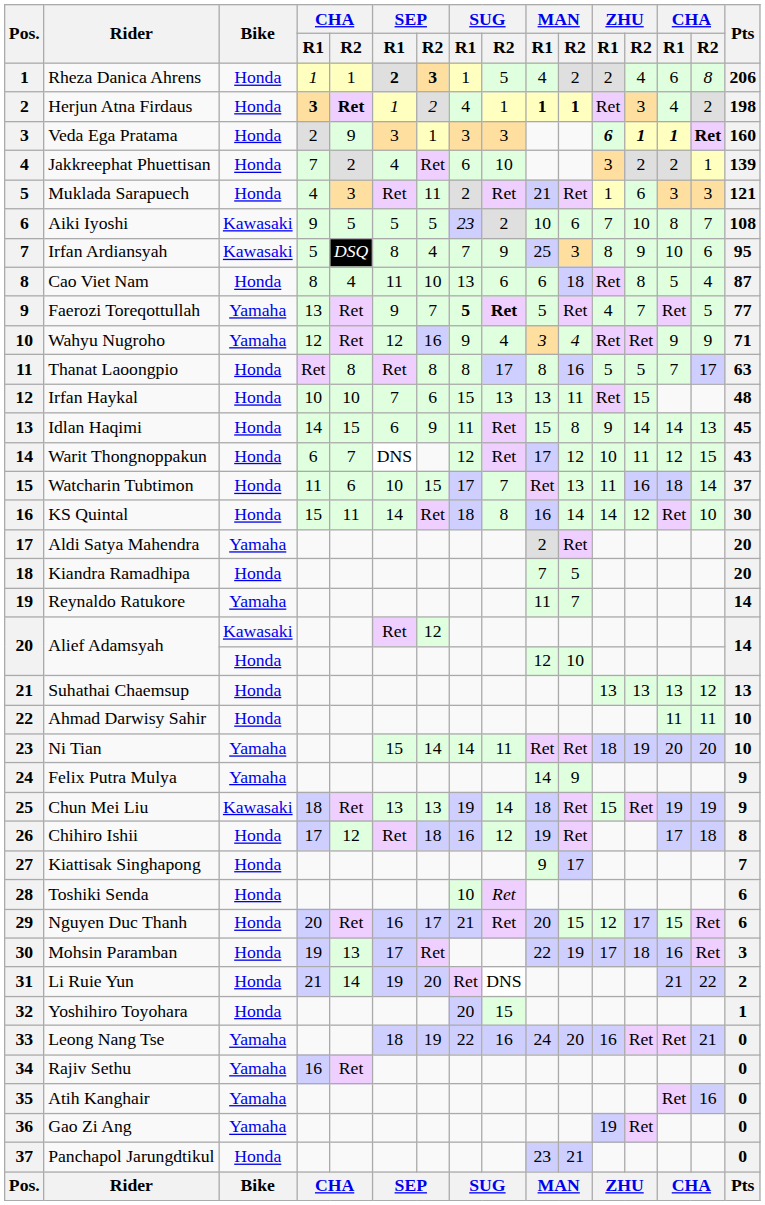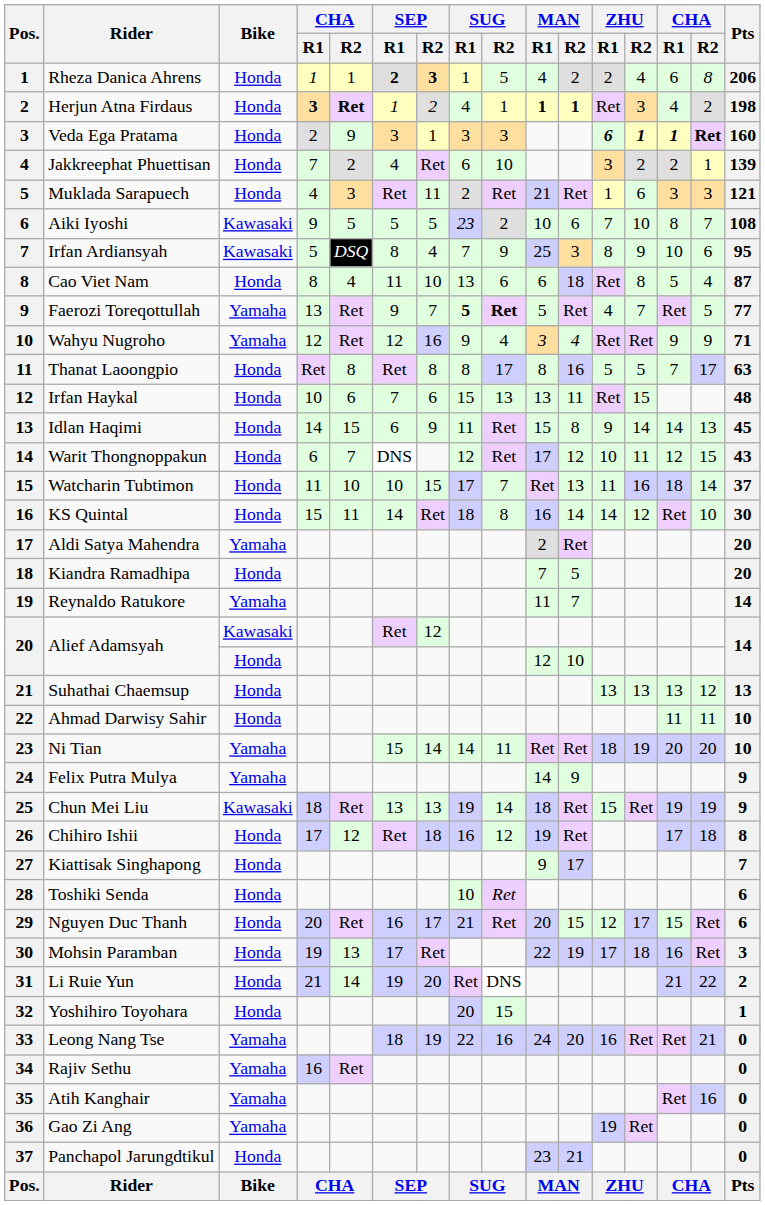Irfan Haykal | column 5: 10 -> 6
Watcharin Tubtimon | column 5: 6 -> 10
